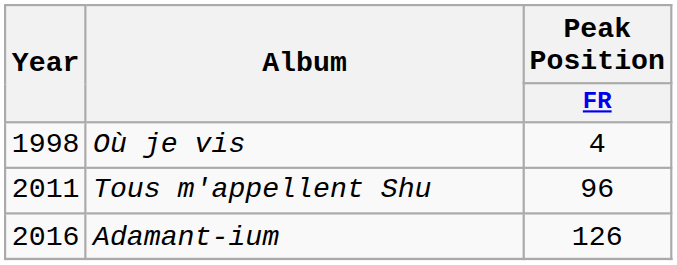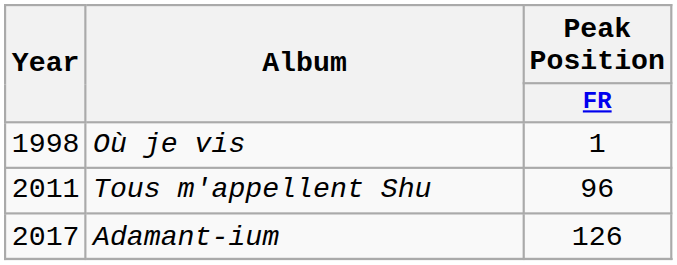Où je vis | Peak Position / FR: 4 -> 1
Adamant-ium | Year: 2016 -> 2017
